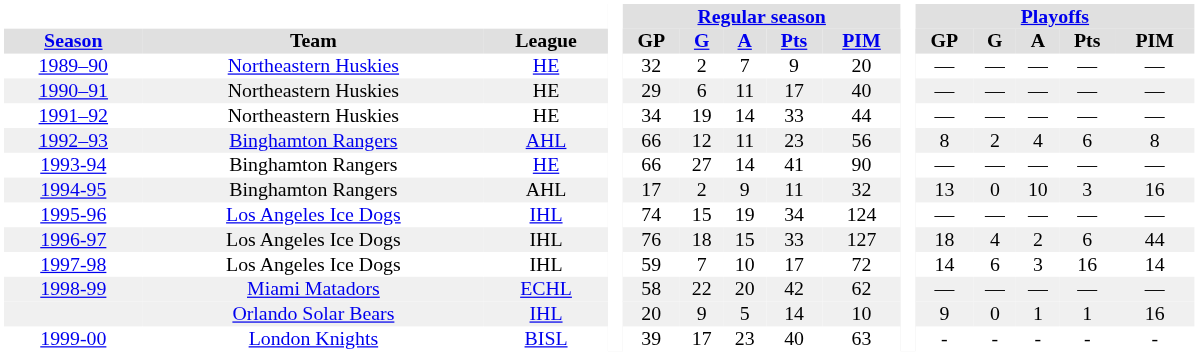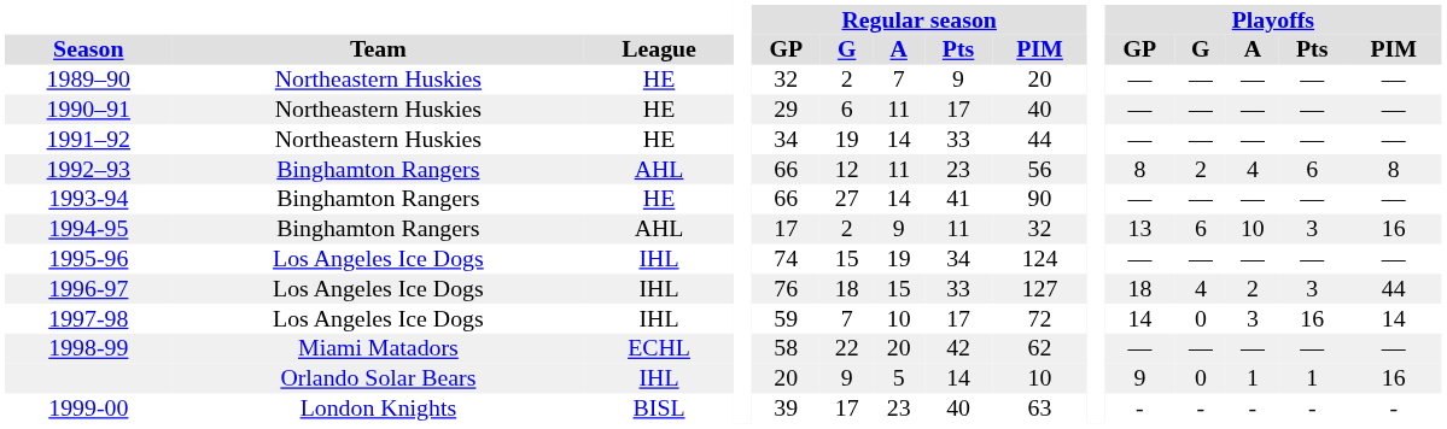1994-95 | Playoffs / G: 0 -> 6
1996-97 | Playoffs / Pts: 6 -> 3
1997-98 | Playoffs / G: 6 -> 0
